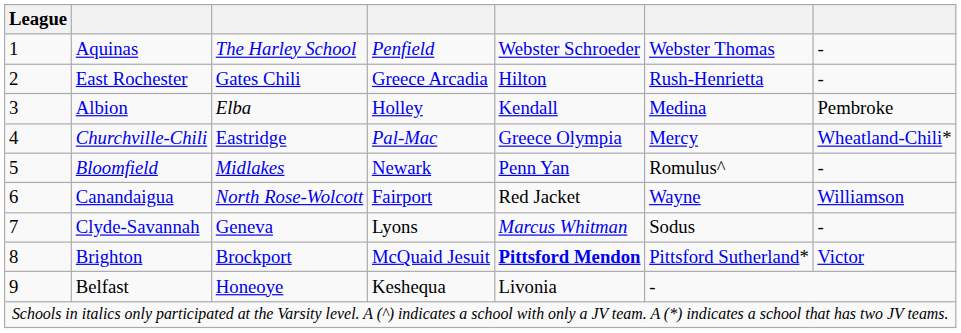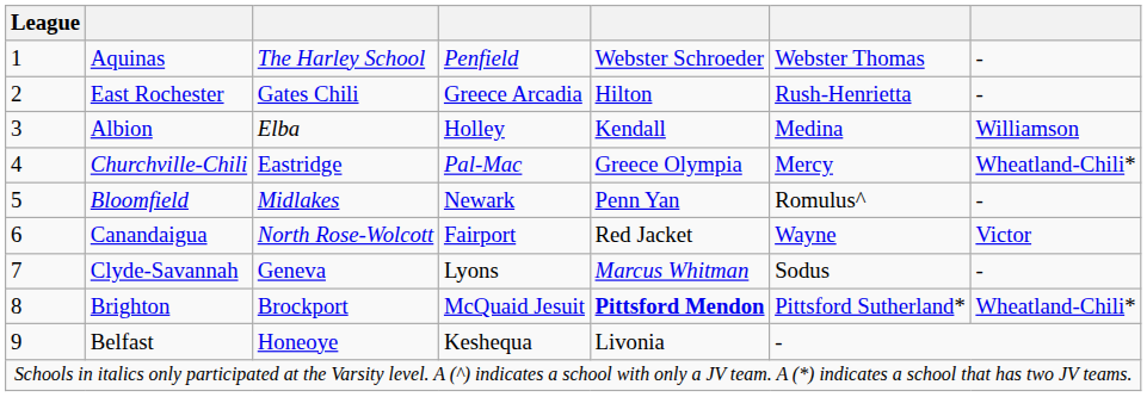Albion | column 7: Pembroke -> Williamson
Canandaigua | column 7: Williamson -> Victor
Brighton | column 7: Victor -> Wheatland-Chili*
